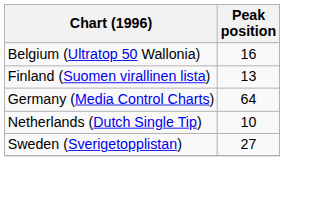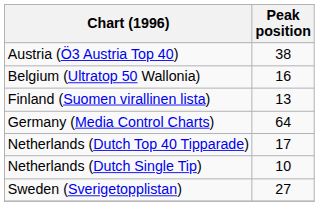+ row: Austria (Ö3 Austria Top 40) | 38
+ row: Netherlands (Dutch Top 40 Tipparade) | 17
